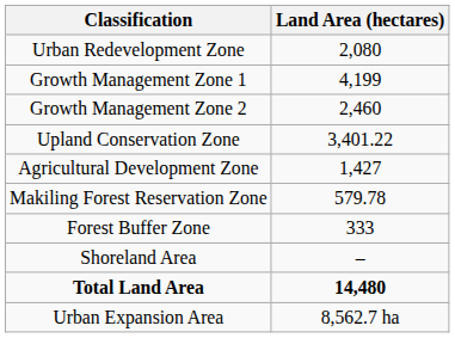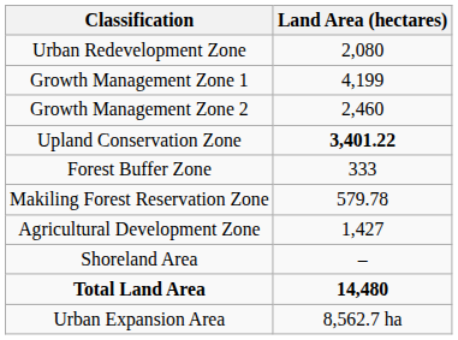Upland Conservation Zone | Land Area (hectares): normal -> bold
rows swapped: Forest Buffer Zone <-> Agricultural Development Zone
